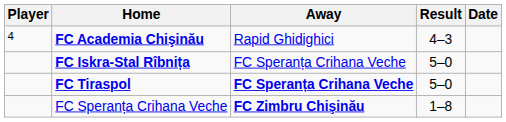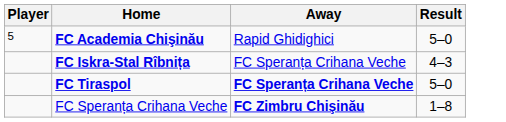- column: Date
FC Academia Chişinău | Player: 4 -> 5
FC Academia Chişinău | Result: 4–3 -> 5–0
FC Iskra-Stal Rîbnița | Result: 5–0 -> 4–3
